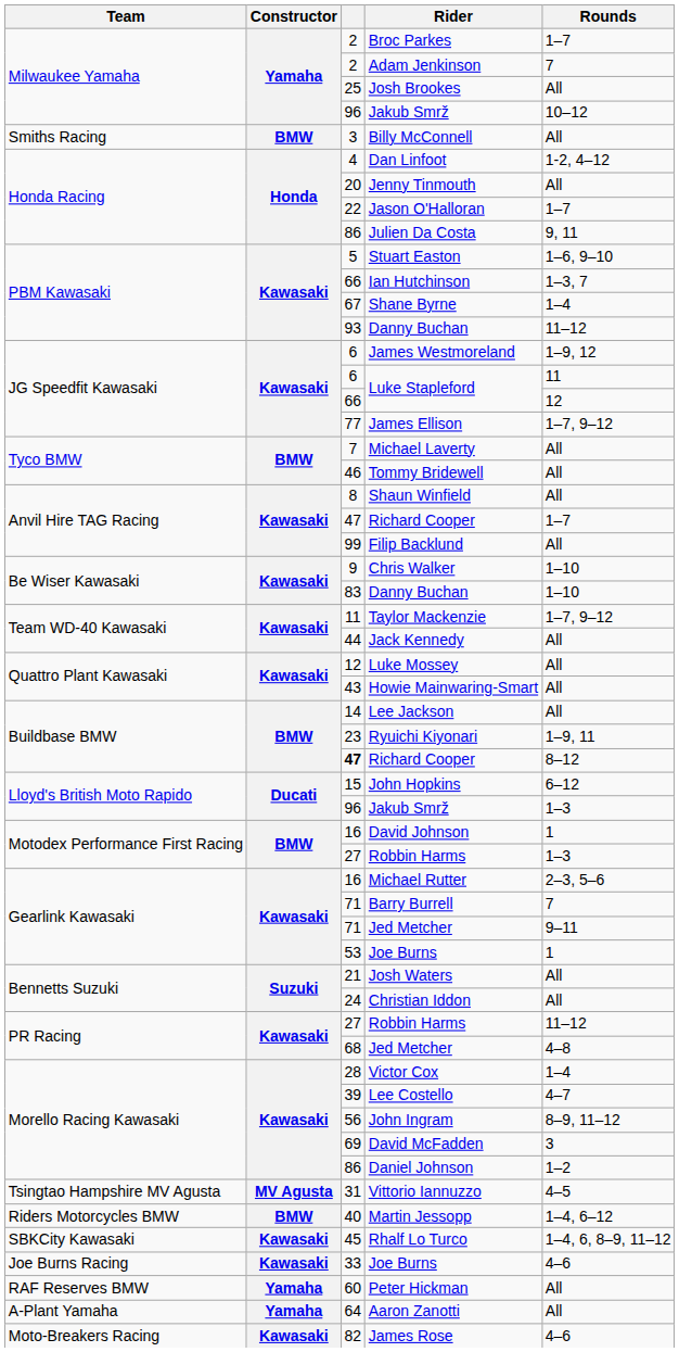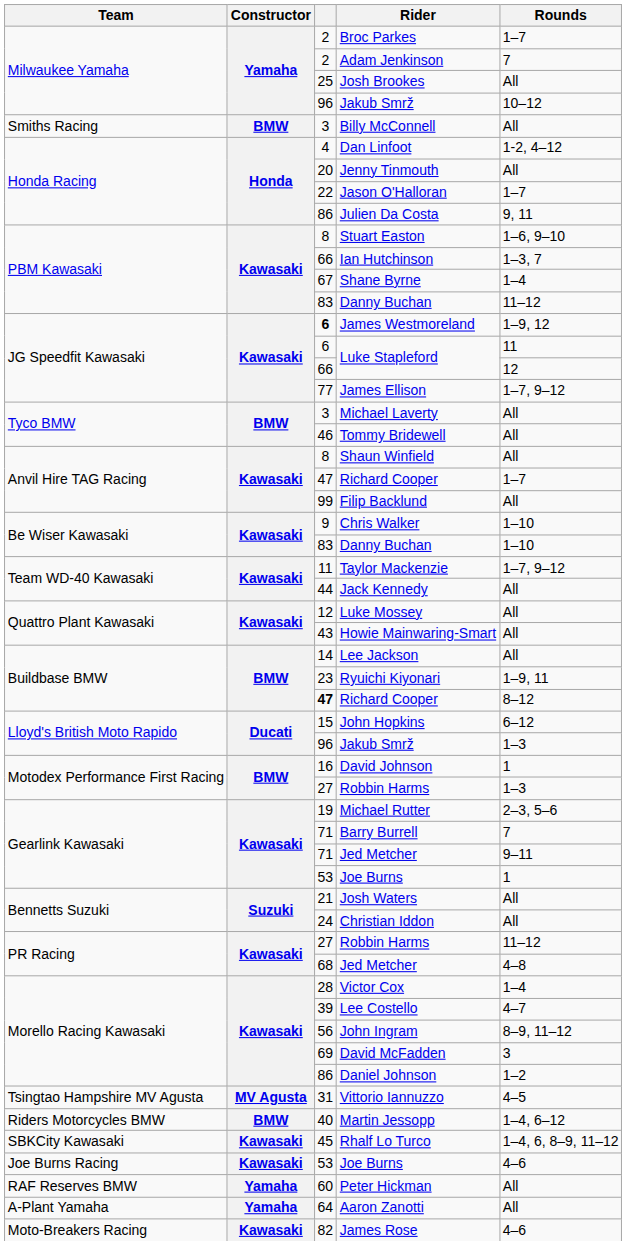Stuart Easton | column 3: 5 -> 8
PBM Kawasaki / Danny Buchan | column 3: 93 -> 83
James Westmoreland | column 3: normal -> bold
Michael Laverty | column 3: 7 -> 3
Michael Rutter | column 3: 16 -> 19
Joe Burns Racing / Joe Burns | column 3: 33 -> 53
